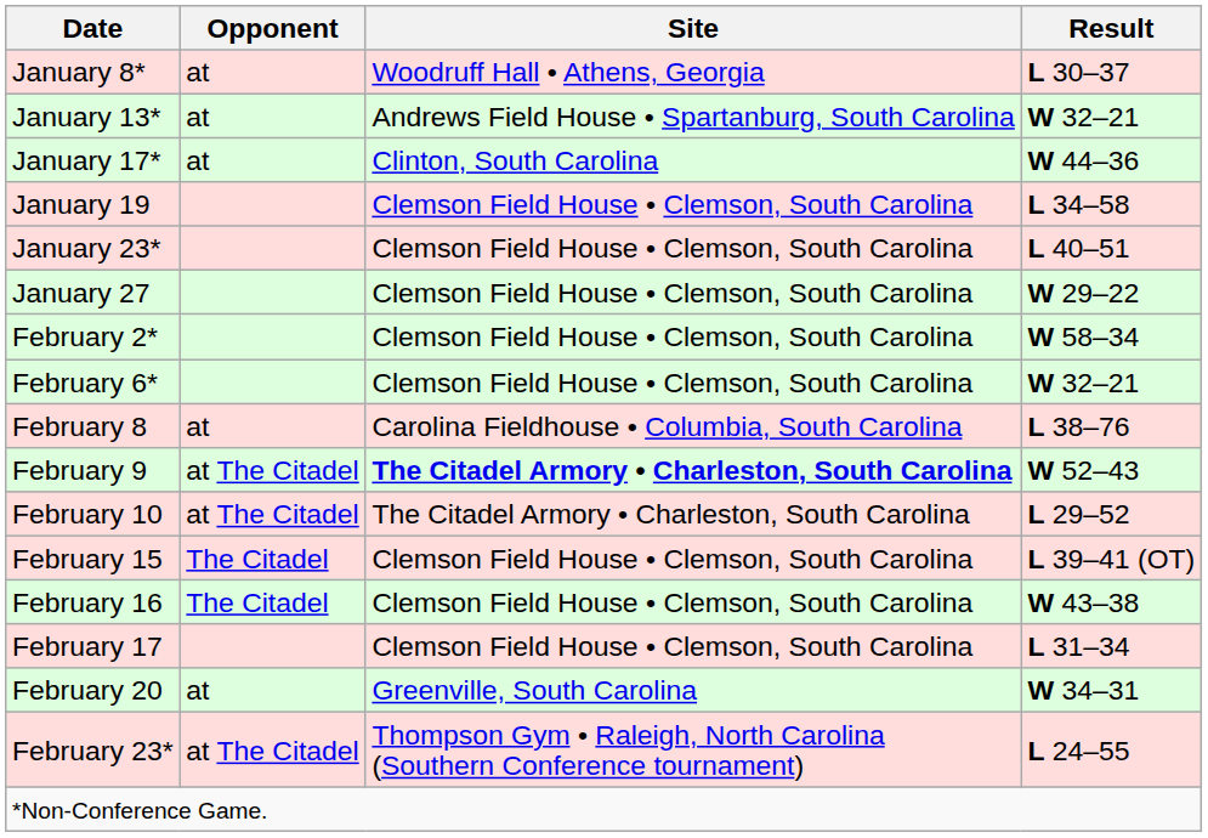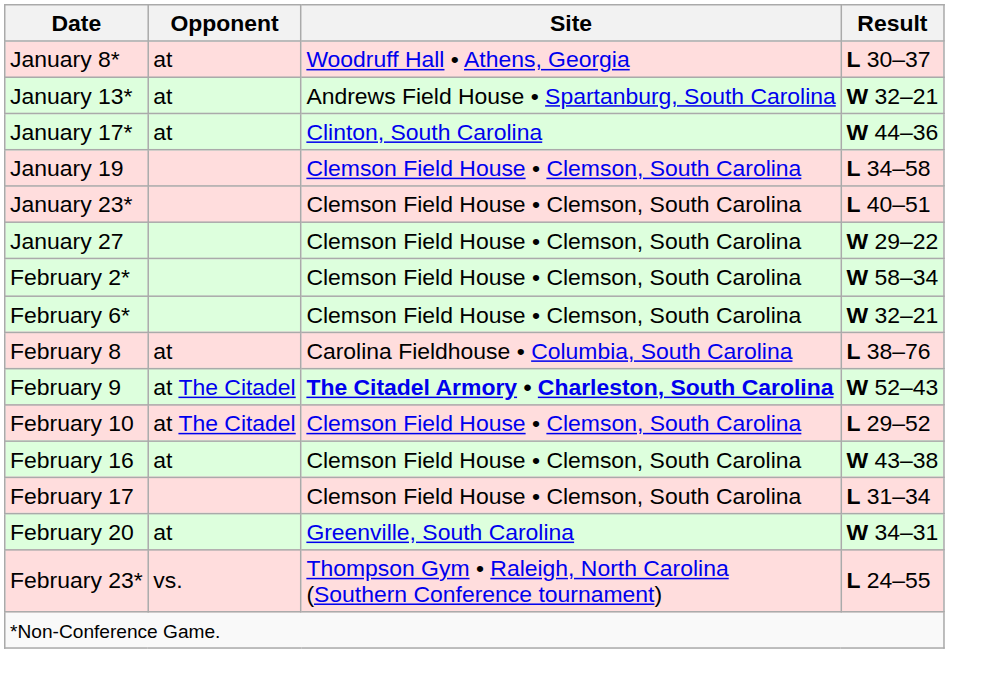February 10 | Site: The Citadel Armory • Charleston, South Carolina -> Clemson Field House • Clemson, South Carolina
- row: February 15 | The Citadel | Clemson Field House • Clemson, South Carolina | L 39–41 (OT)
February 16 | Opponent: The Citadel -> at
February 23* | Opponent: at The Citadel -> vs.
